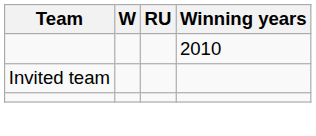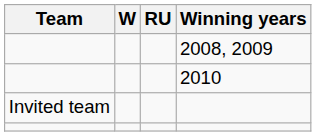+ row: 2008, 2009
